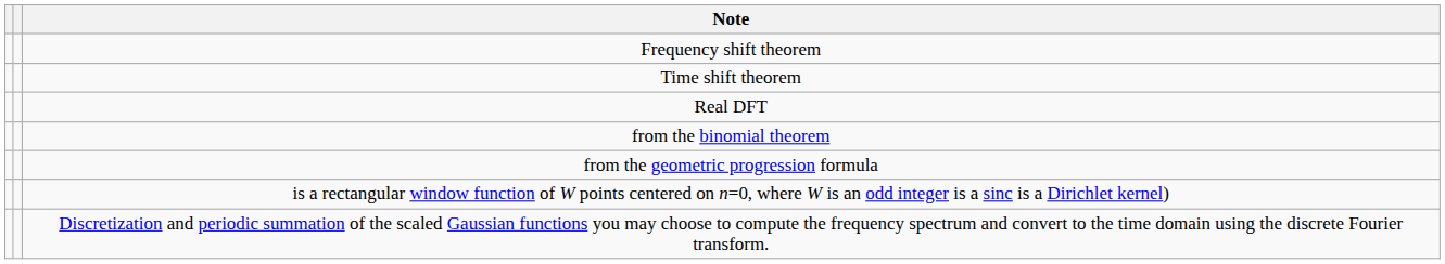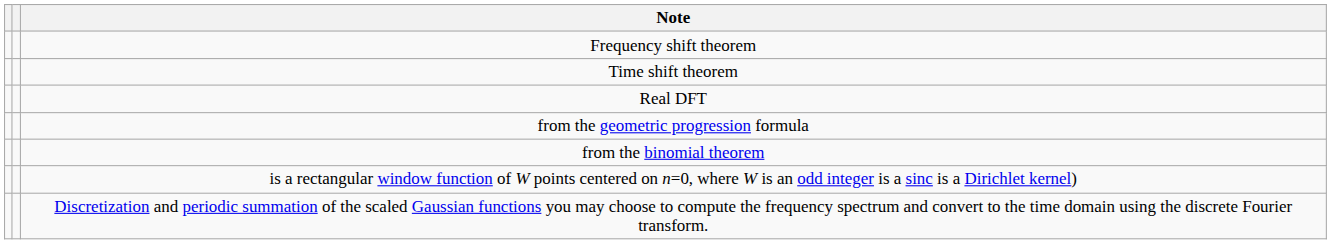rows swapped: from the geometric progression formula <-> from the binomial theorem
